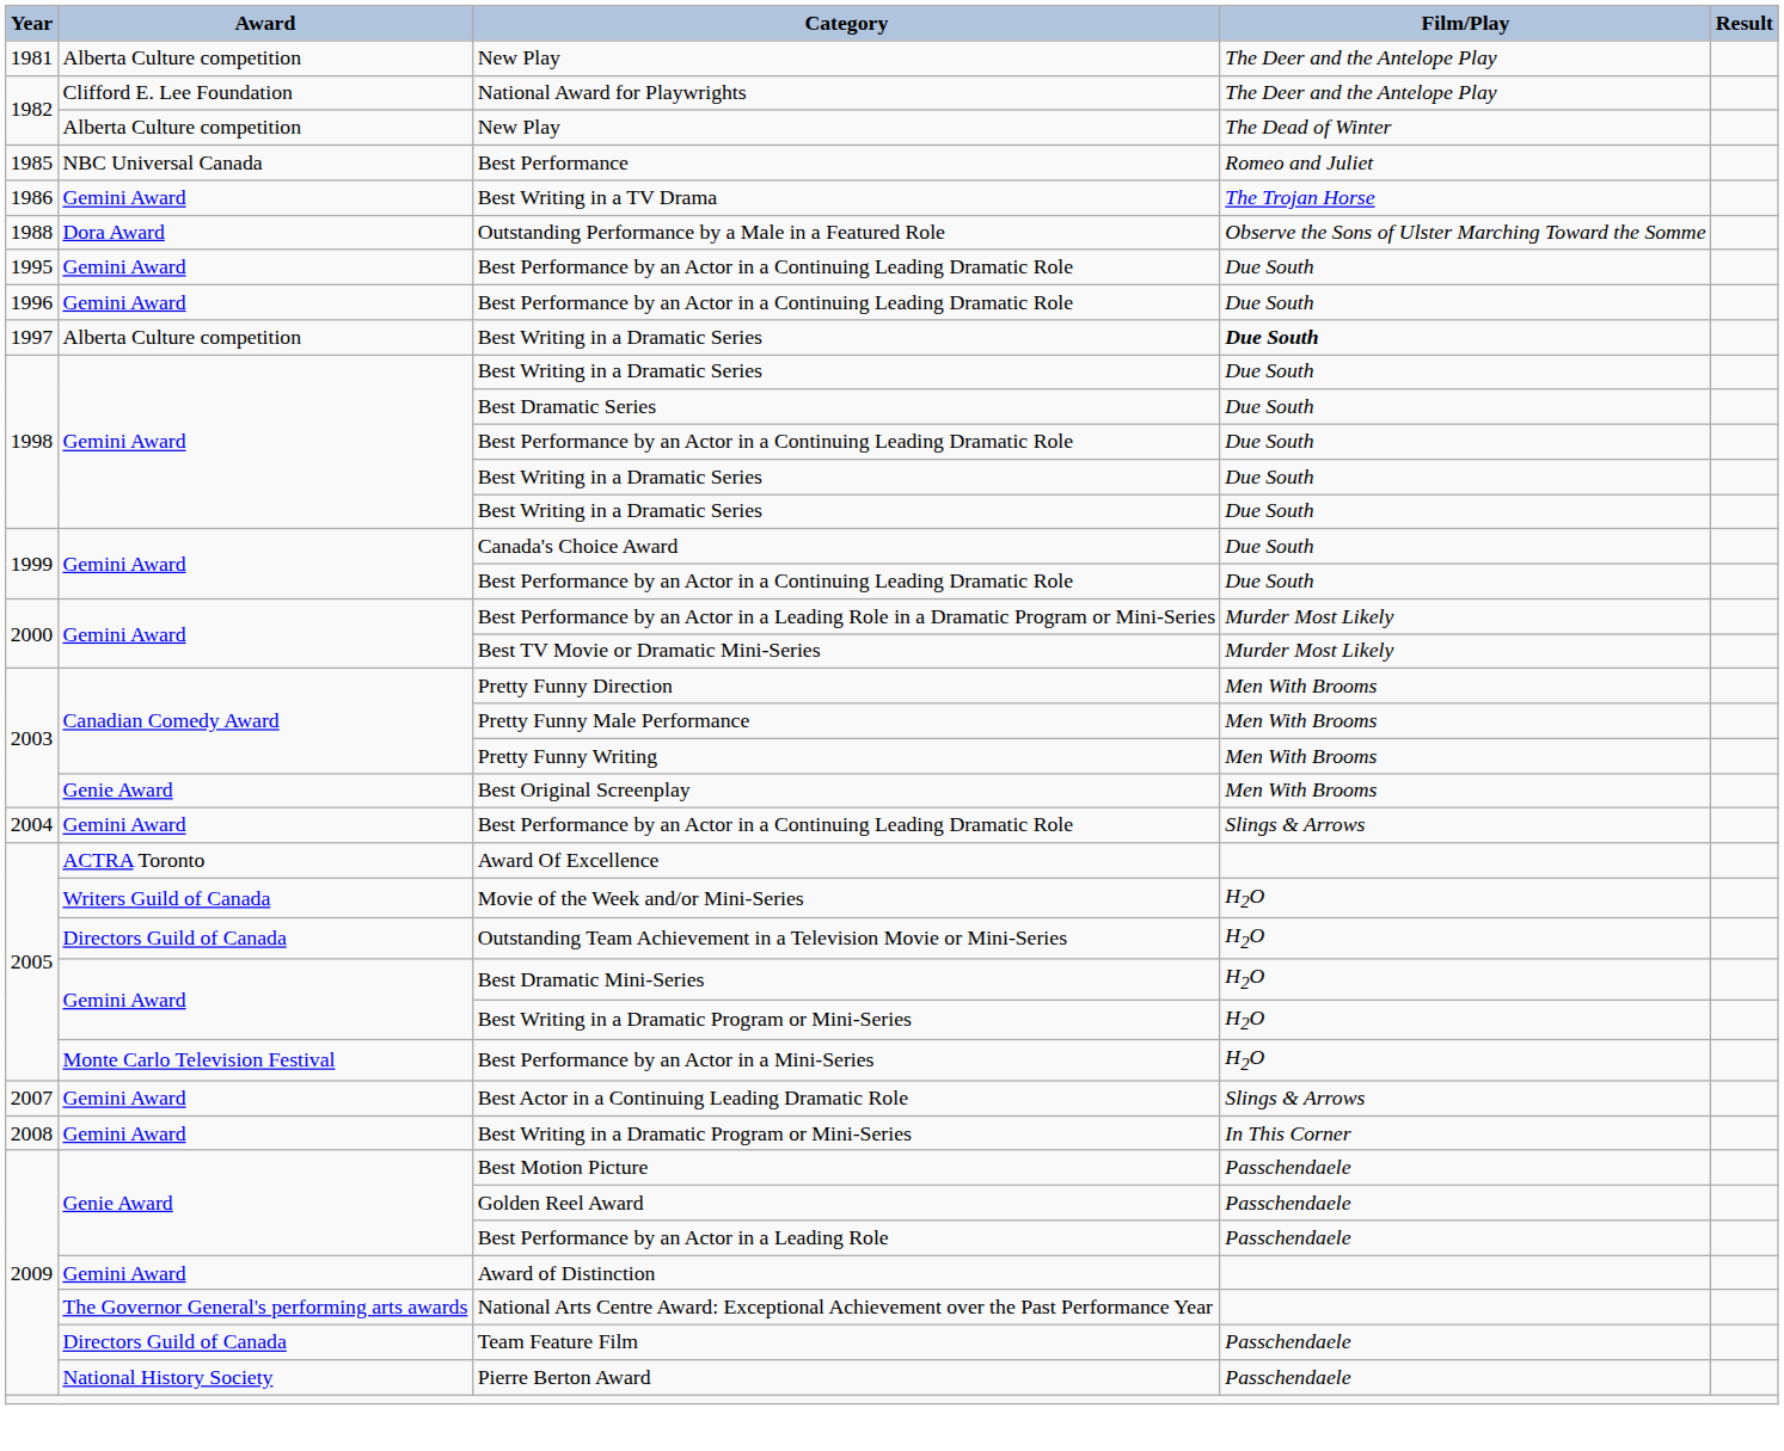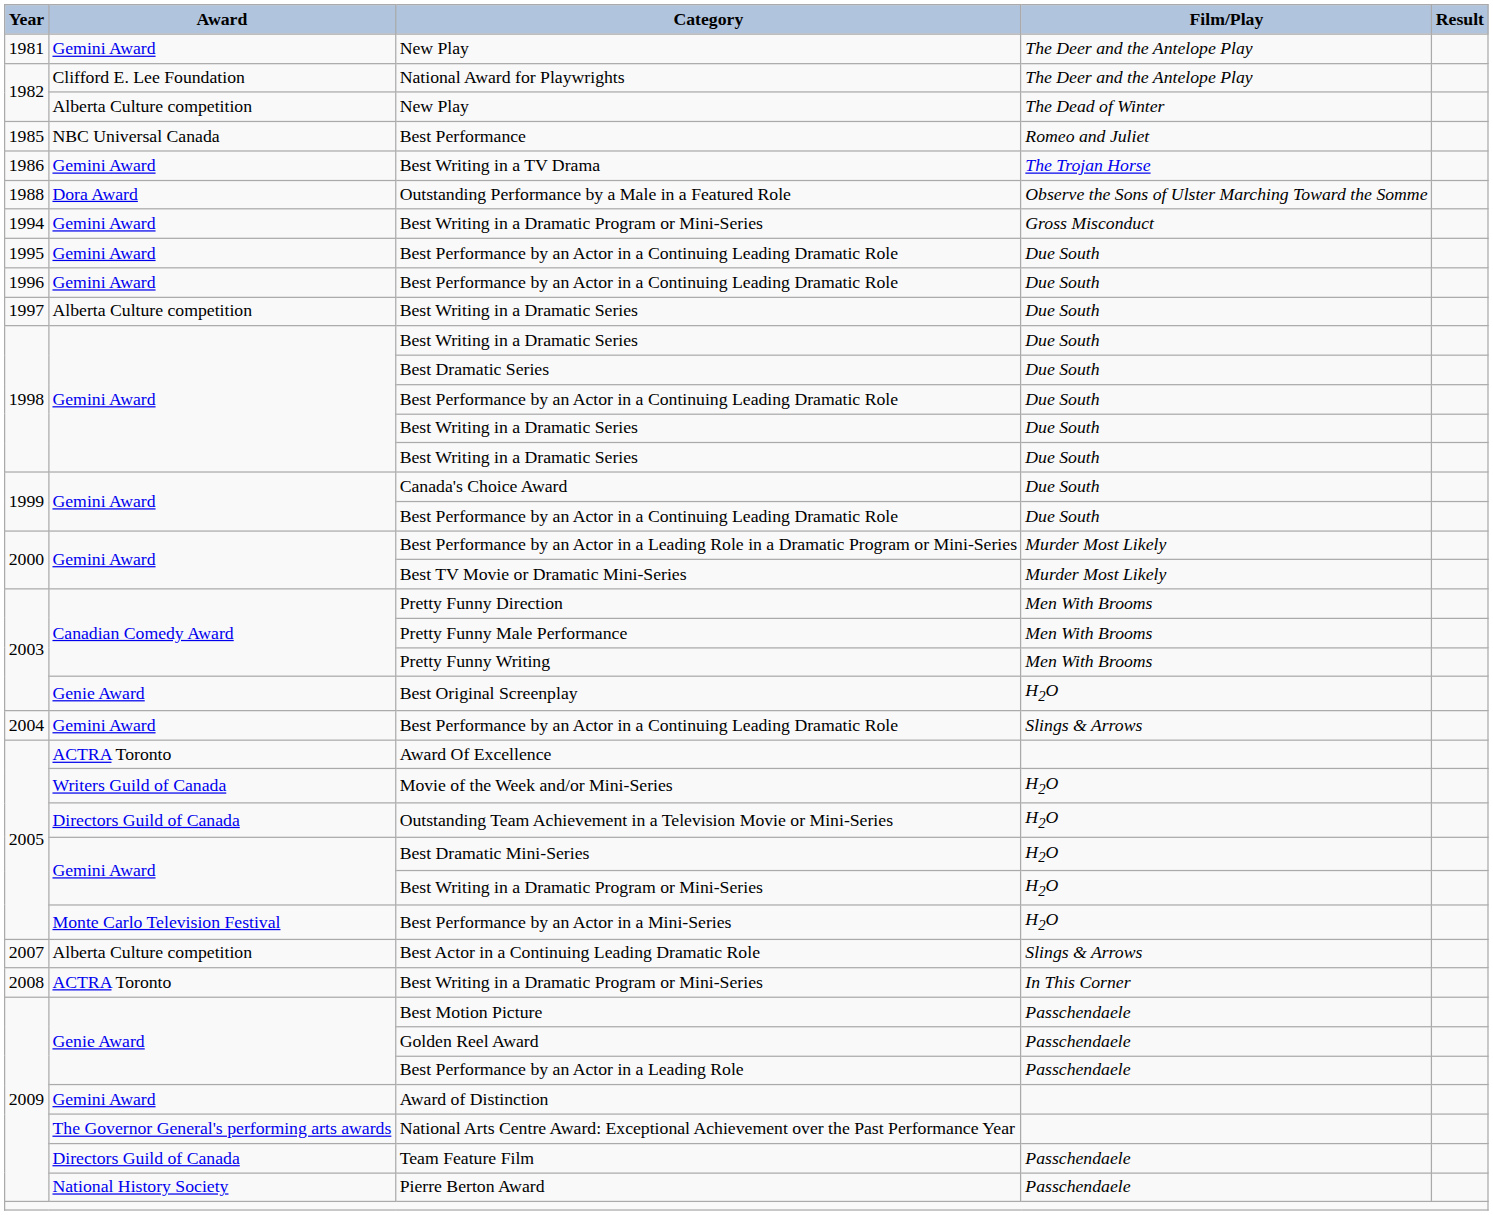1981 / New Play | Award: Alberta Culture competition -> Gemini Award
+ row: 1994 | Gemini Award | Best Writing in a Dramatic Program or Mini-Series | Gross Misconduct
1997 / Best Writing in a Dramatic Series | Film/Play: bold -> normal
Best Original Screenplay | Film/Play: Men With Brooms -> H2O
Best Actor in a Continuing Leading Dramatic Role | Award: Gemini Award -> Alberta Culture competition
2008 / Best Writing in a Dramatic Program or Mini-Series | Award: Gemini Award -> ACTRA Toronto
